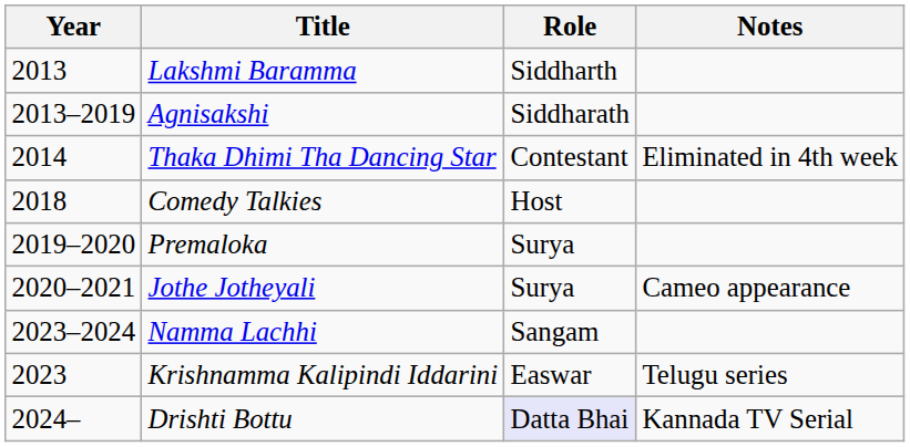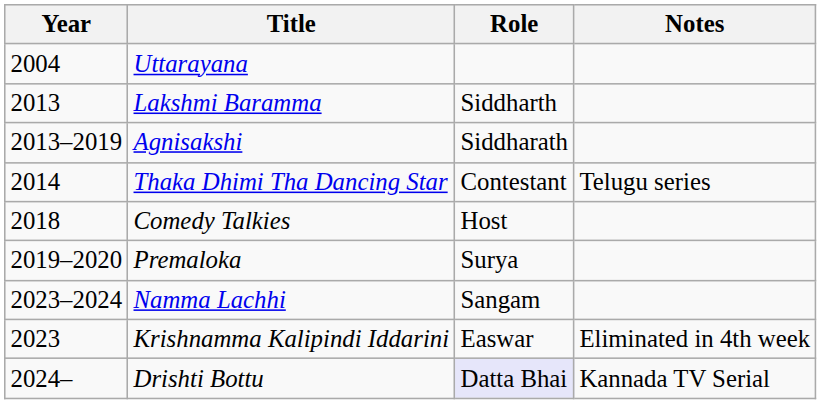+ row: 2004 | Uttarayana
Thaka Dhimi Tha Dancing Star | Notes: Eliminated in 4th week -> Telugu series
- row: 2020–2021 | Jothe Jotheyali | Surya | Cameo appearance
Krishnamma Kalipindi Iddarini | Notes: Telugu series -> Eliminated in 4th week
